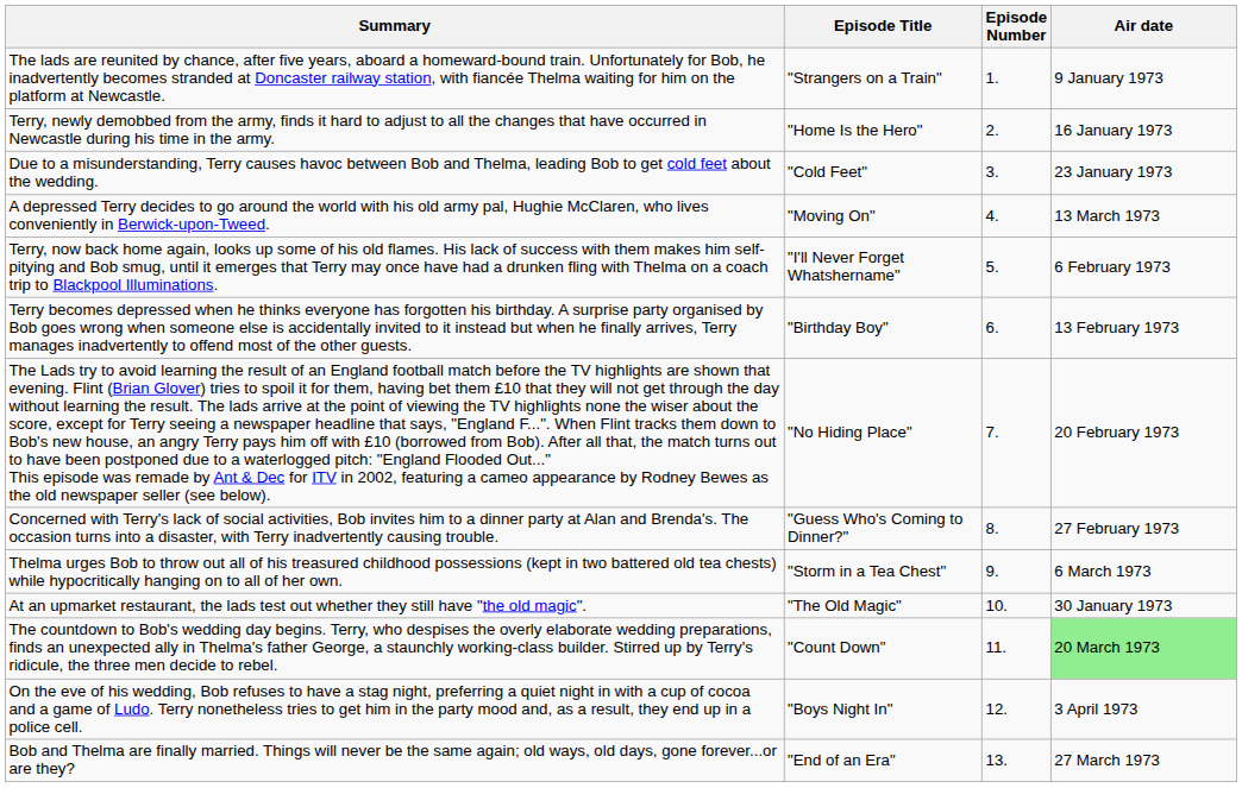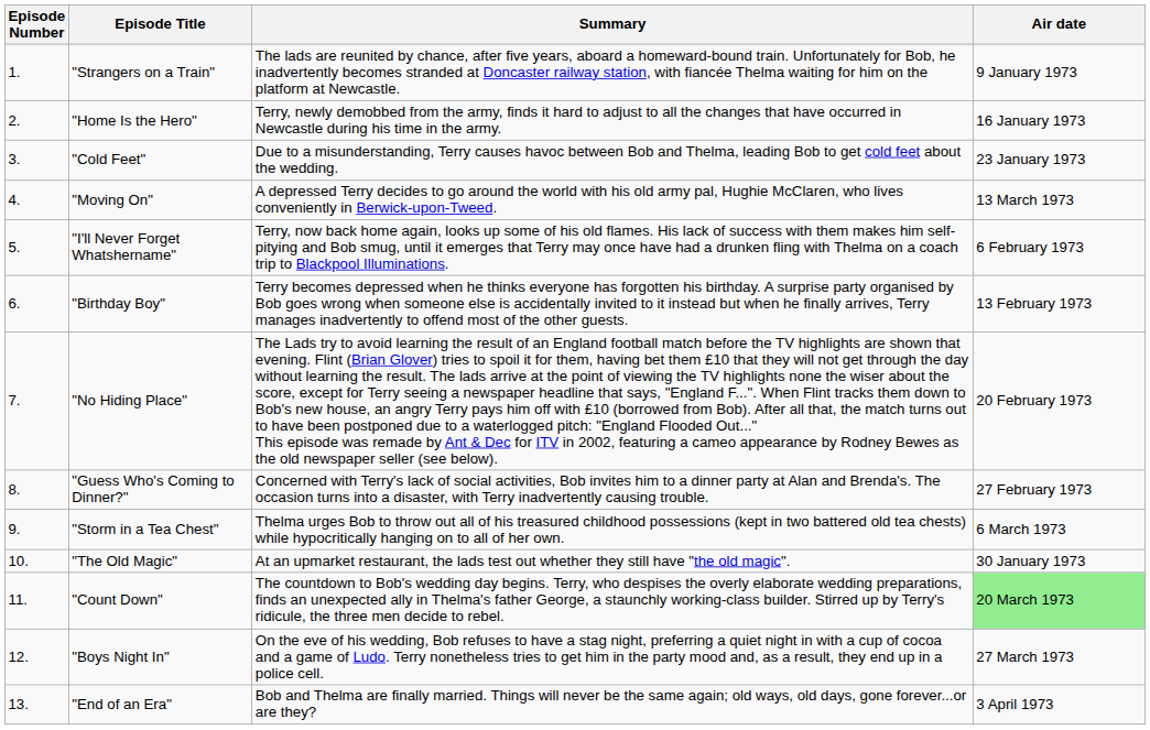columns swapped: Episode Number <-> Summary
"Boys Night In" | Air date: 3 April 1973 -> 27 March 1973
"End of an Era" | Air date: 27 March 1973 -> 3 April 1973
